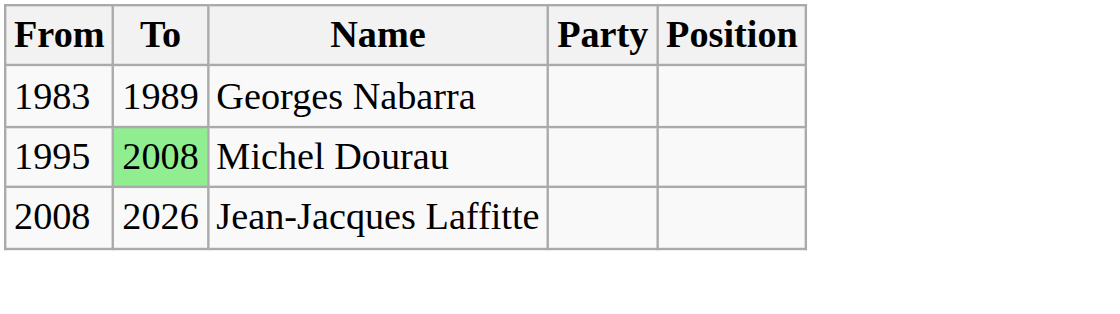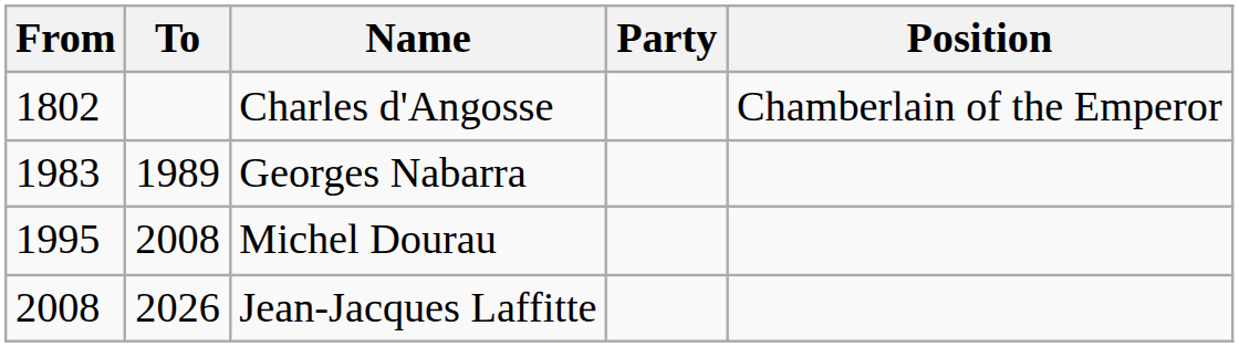+ row: 1802 | Charles d'Angosse | Chamberlain of the Emperor
Michel Dourau | To: lightgreen background -> no background
